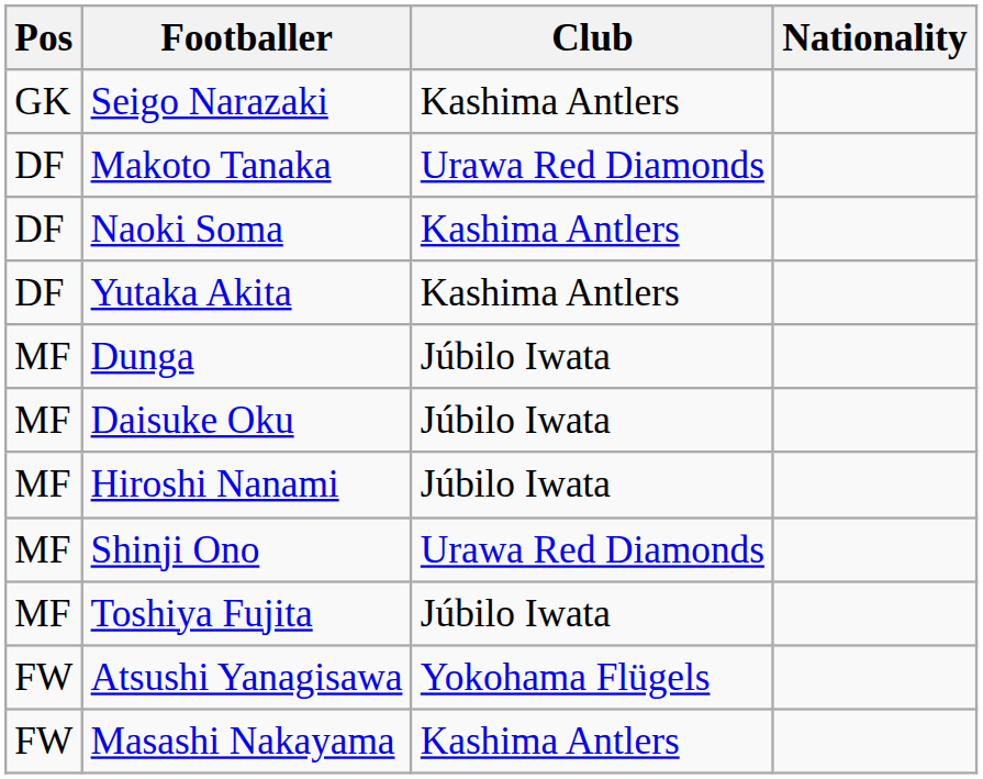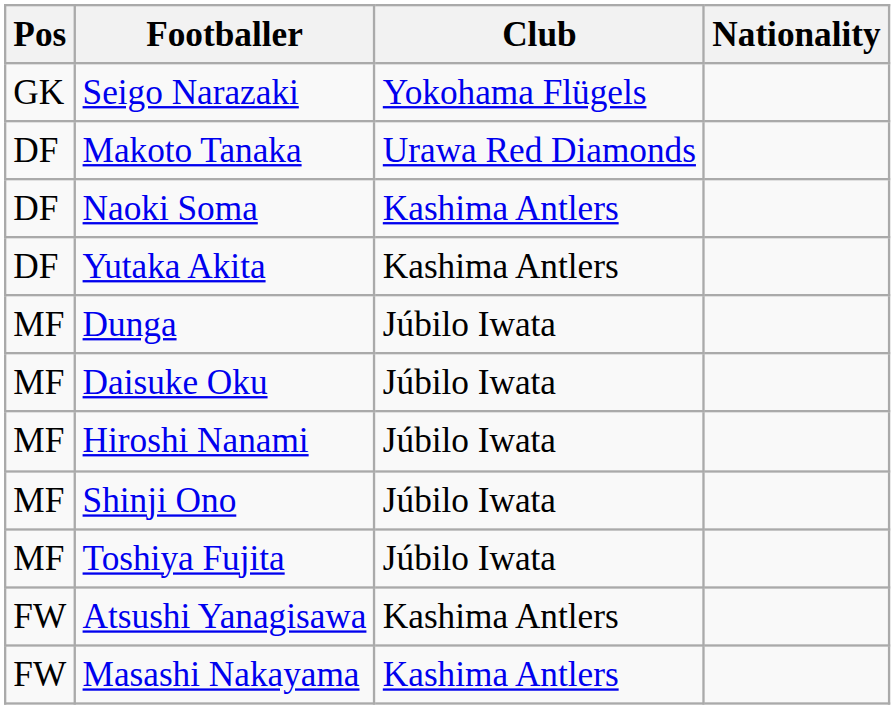Seigo Narazaki | Club: Kashima Antlers -> Yokohama Flügels
Shinji Ono | Club: Urawa Red Diamonds -> Júbilo Iwata
Atsushi Yanagisawa | Club: Yokohama Flügels -> Kashima Antlers
